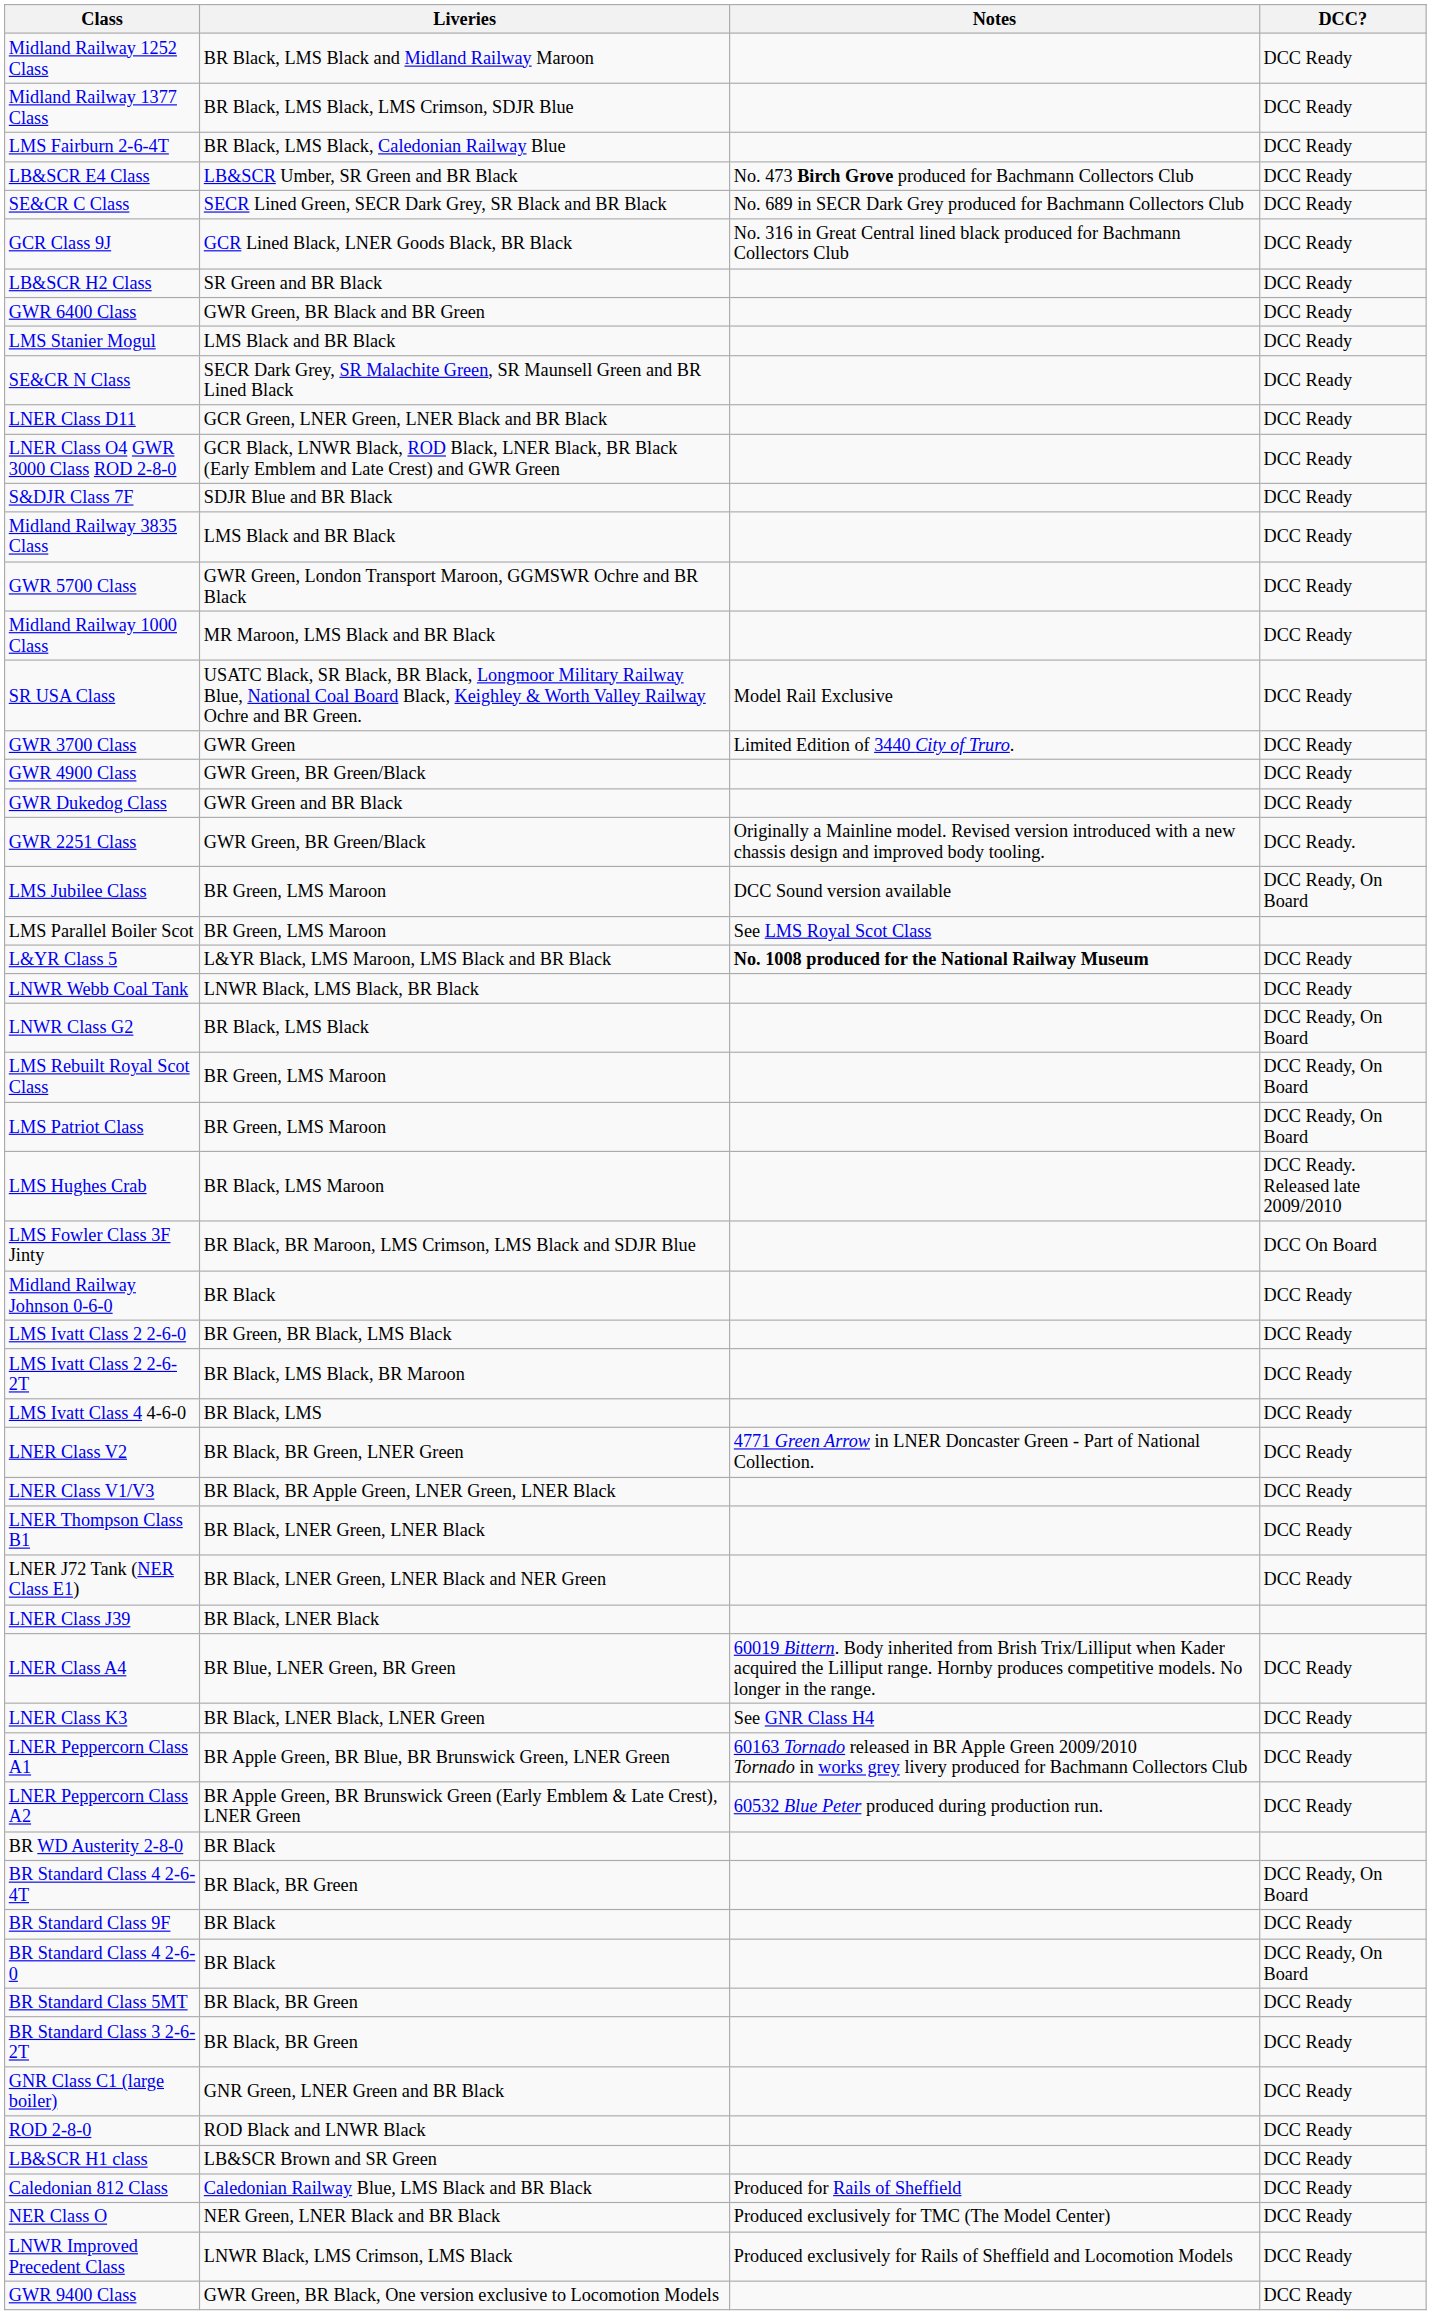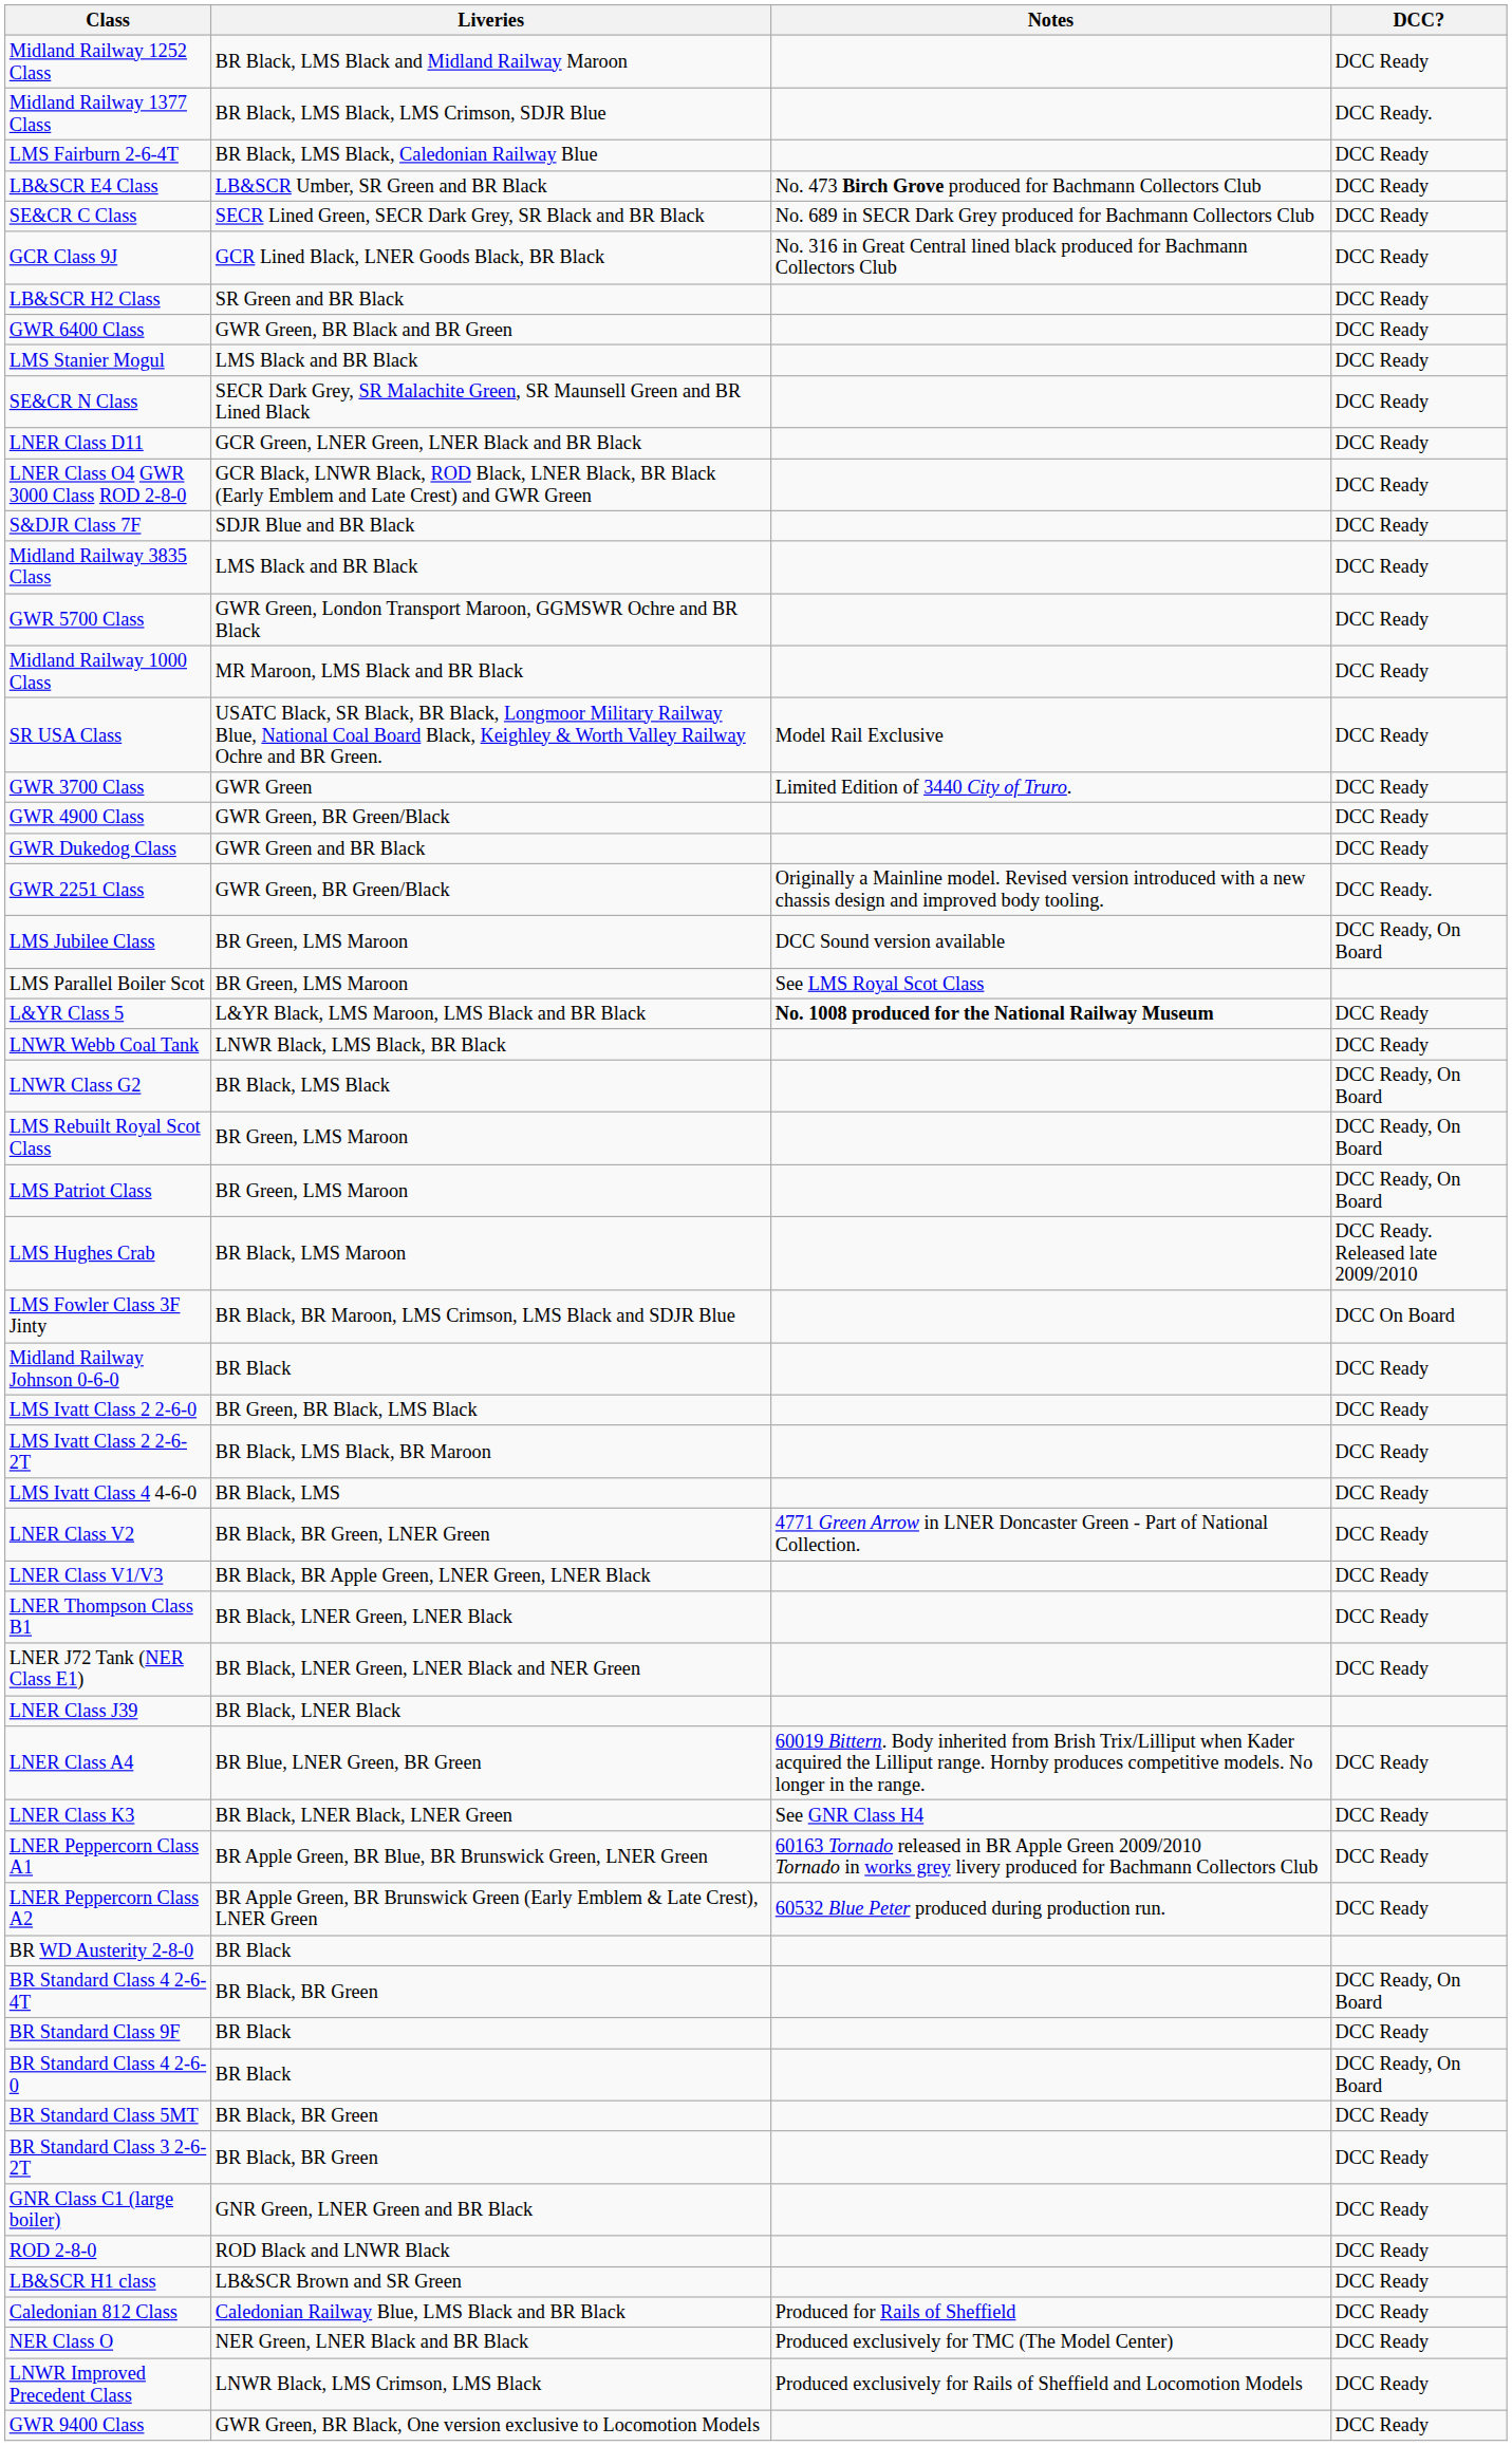Midland Railway 1377 Class | DCC?: DCC Ready -> DCC Ready.
